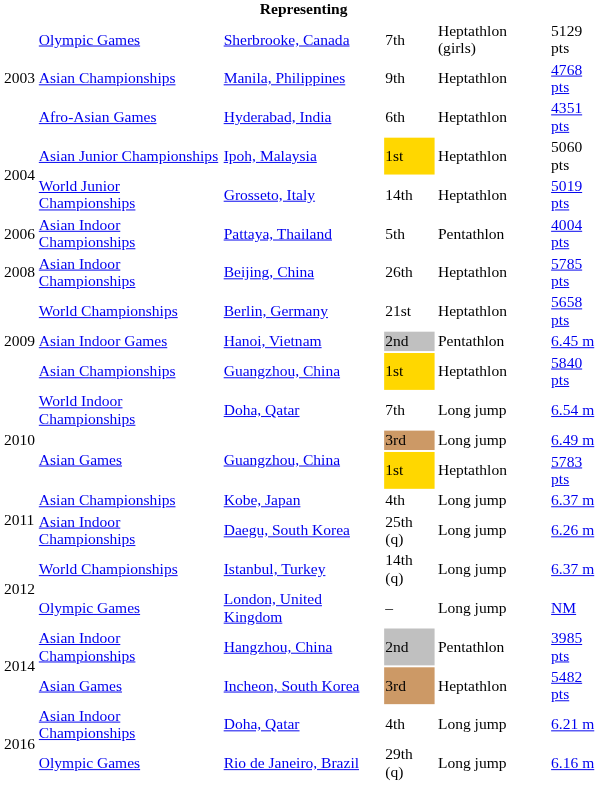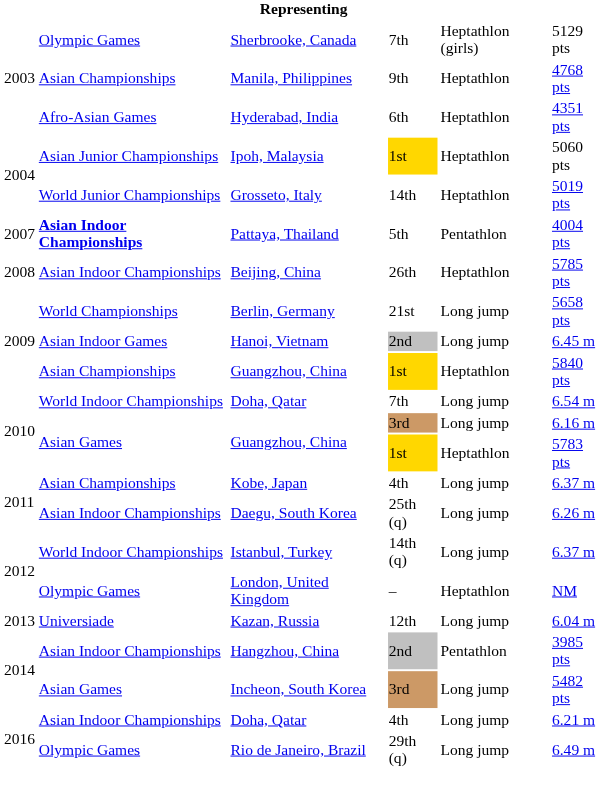Pattaya, Thailand | column 1: 2006 -> 2007
Pattaya, Thailand | column 2: normal -> bold
Berlin, Germany | column 5: Heptathlon -> Long jump
Hanoi, Vietnam | column 5: Pentathlon -> Long jump
Guangzhou, China / 3rd | column 6: 6.49 m -> 6.16 m
Istanbul, Turkey | column 2: World Championships -> World Indoor Championships
London, United Kingdom | column 5: Long jump -> Heptathlon
+ row: 2013 | Universiade | Kazan, Russia | 12th | Long jump | 6.04 m
Incheon, South Korea | column 5: Heptathlon -> Long jump
Rio de Janeiro, Brazil | column 6: 6.16 m -> 6.49 m
